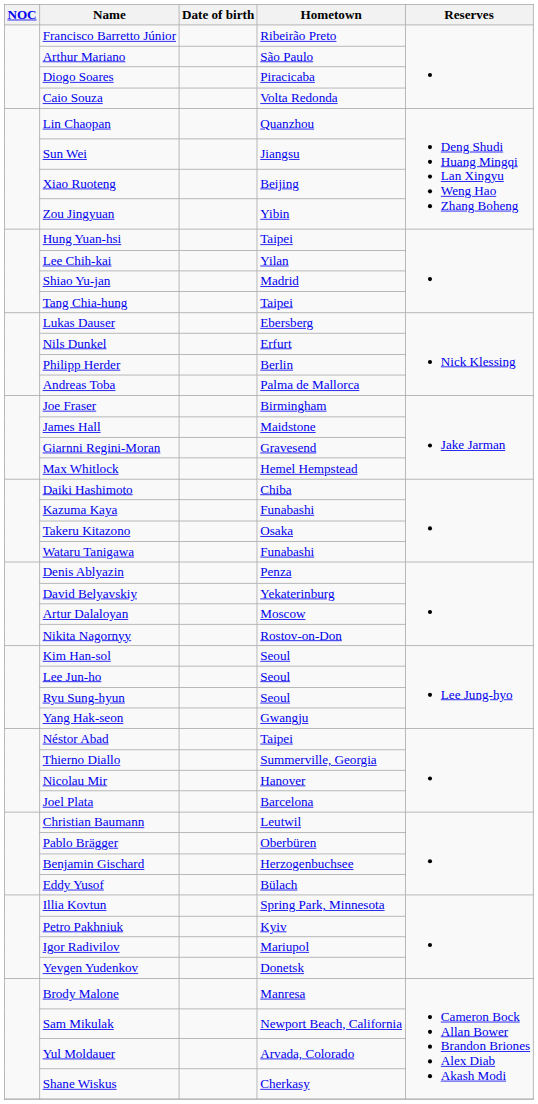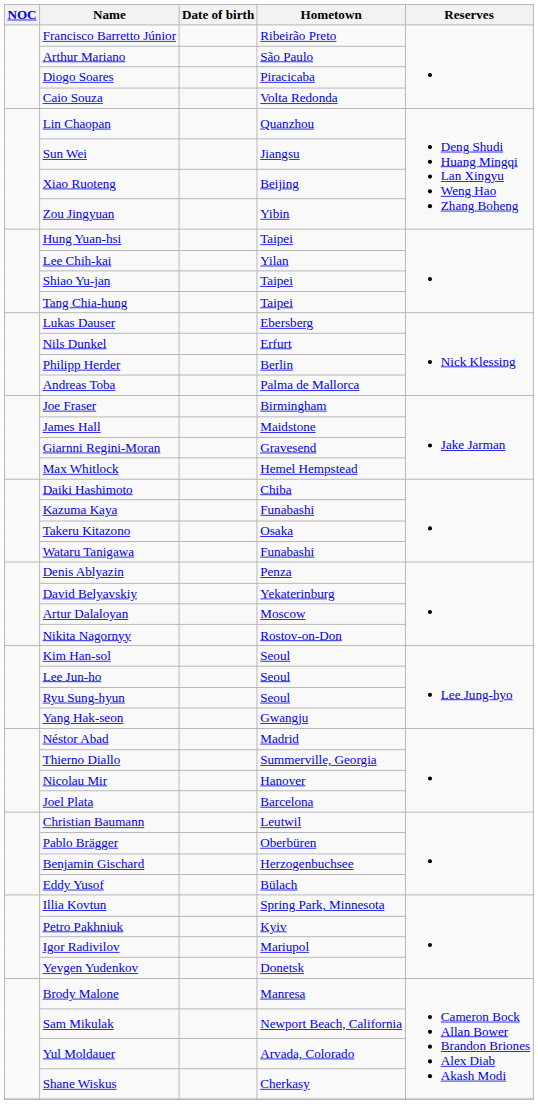Shiao Yu-jan | Hometown: Madrid -> Taipei
Néstor Abad | Hometown: Taipei -> Madrid
